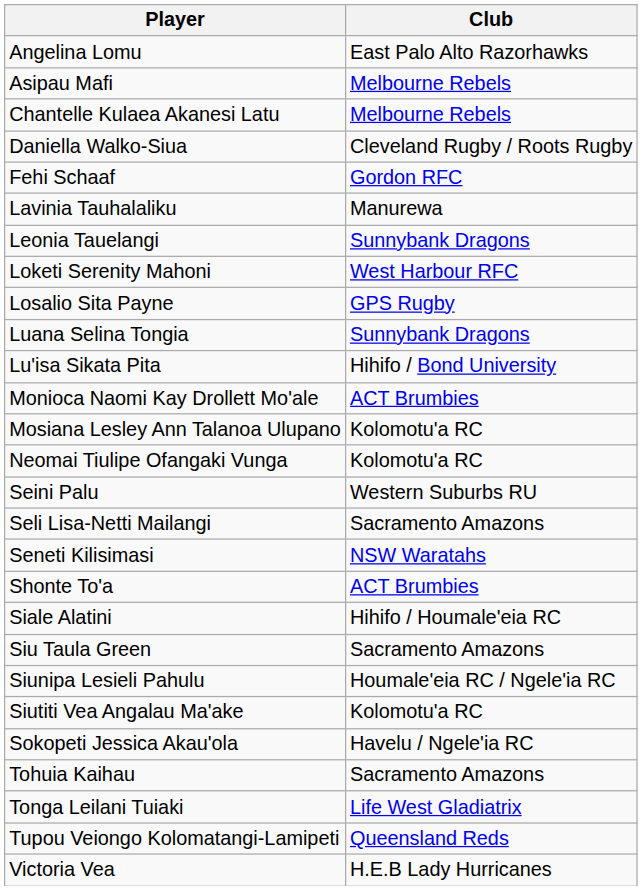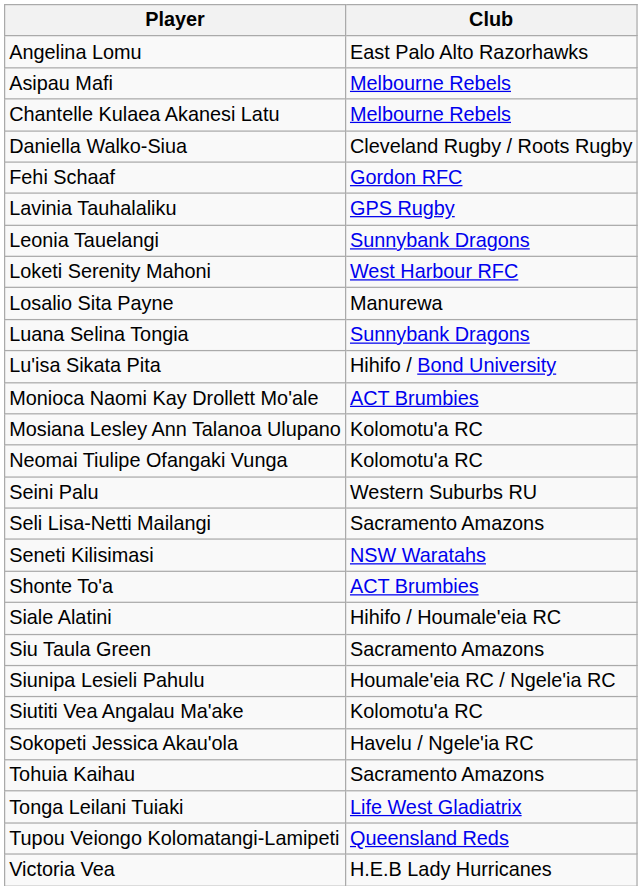Lavinia Tauhalaliku | Club: Manurewa -> GPS Rugby
Losalio Sita Payne | Club: GPS Rugby -> Manurewa
